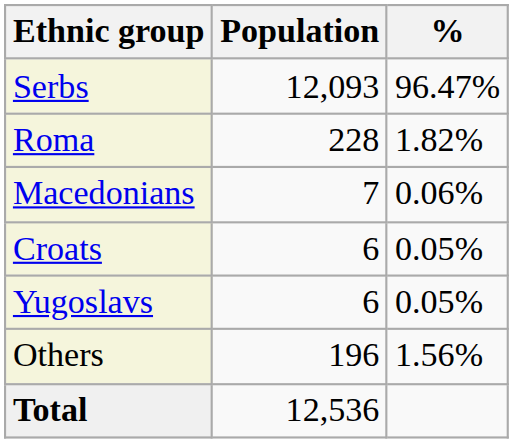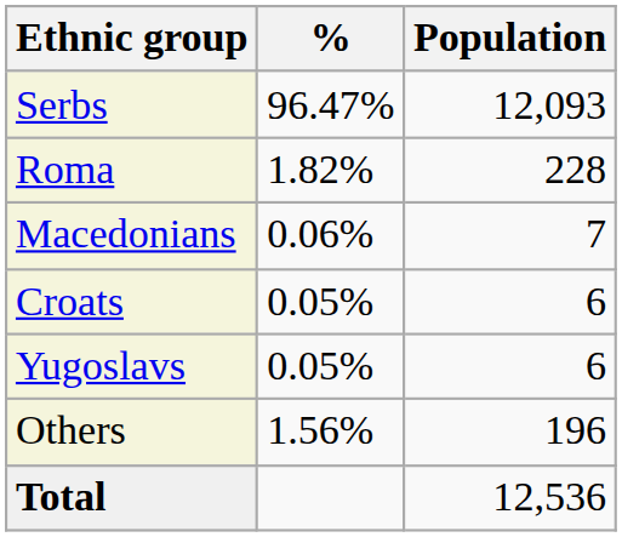columns swapped: Population <-> %
